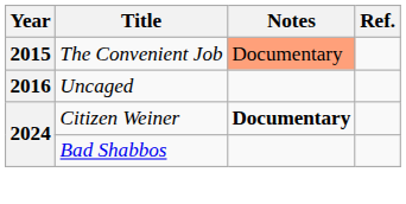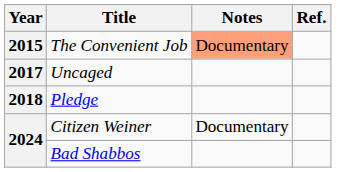Uncaged | Year: 2016 -> 2017
+ row: 2018 | Pledge
Citizen Weiner | Notes: bold -> normal
